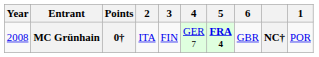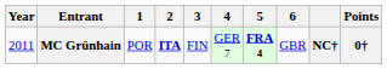columns swapped: 1 <-> Points
MC Grünhain | Year: 2008 -> 2011
MC Grünhain | 2: normal -> bold
